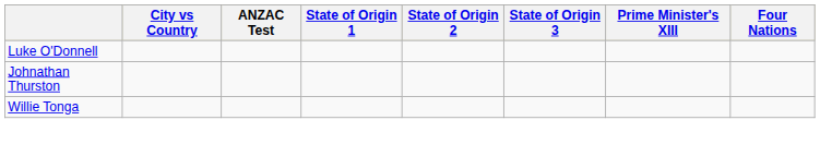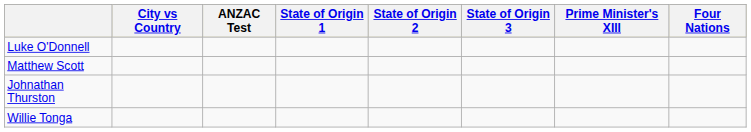+ row: Matthew Scott
